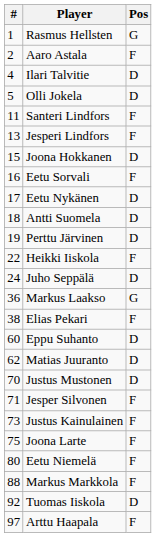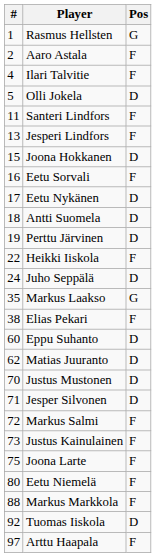Ilari Talvitie | Pos: D -> F
Markus Laakso | #: 36 -> 35
Jesper Silvonen | Pos: F -> D
+ row: 72 | Markus Salmi | F
